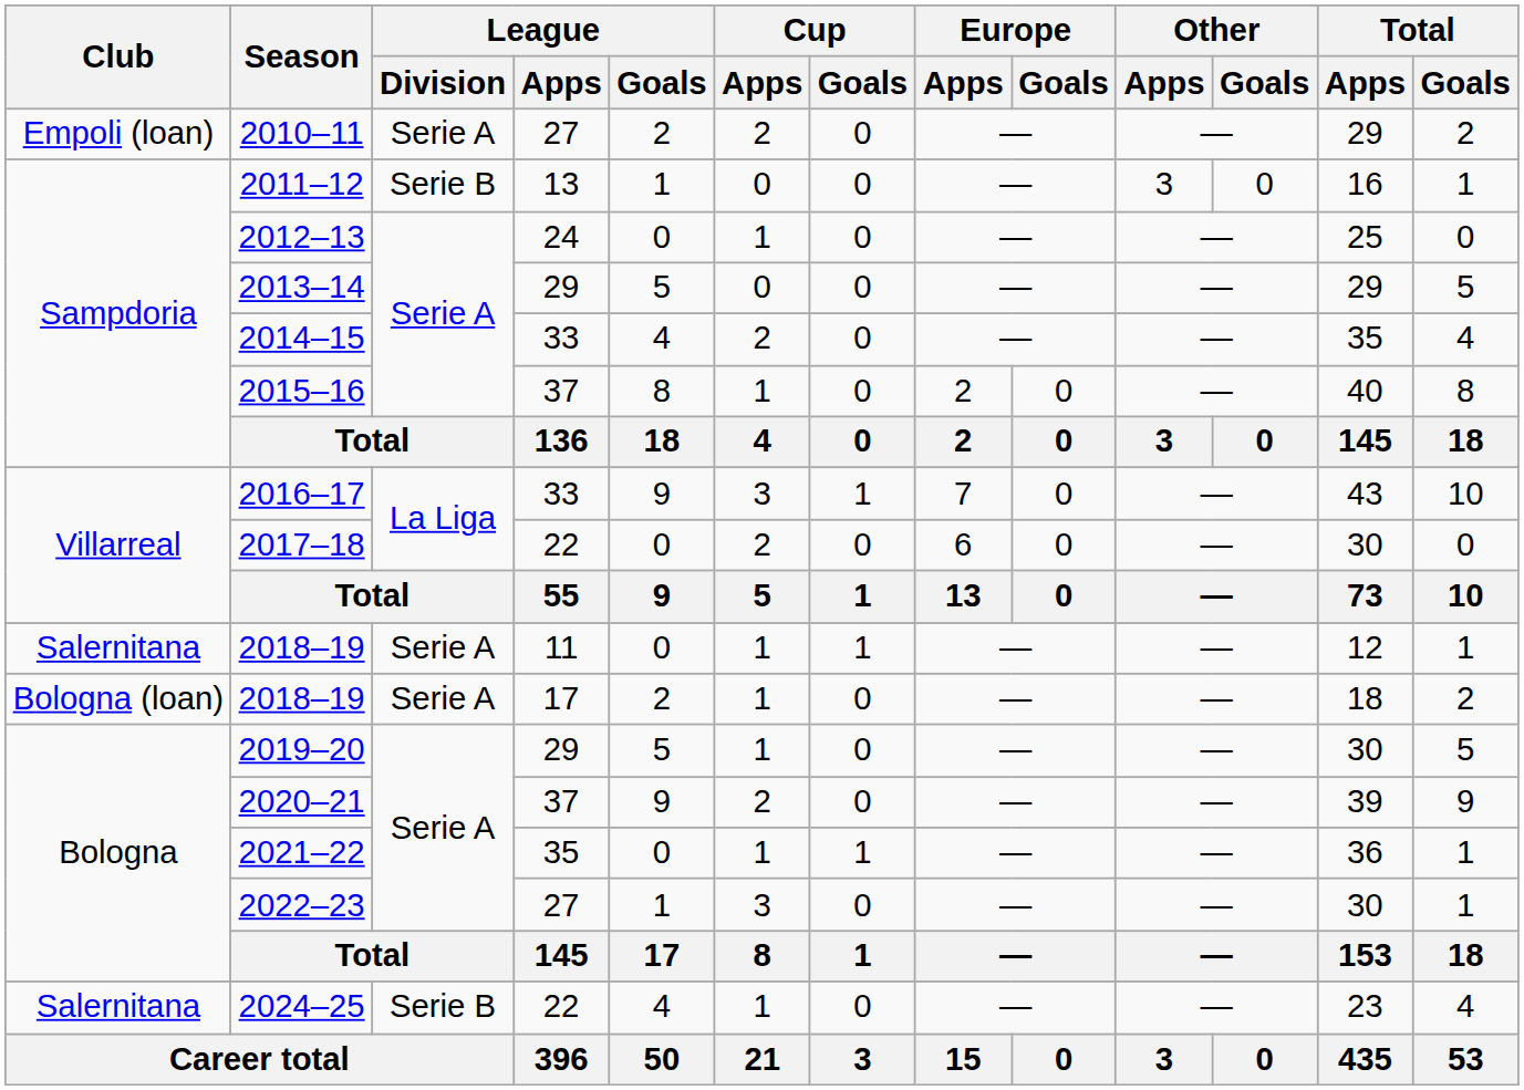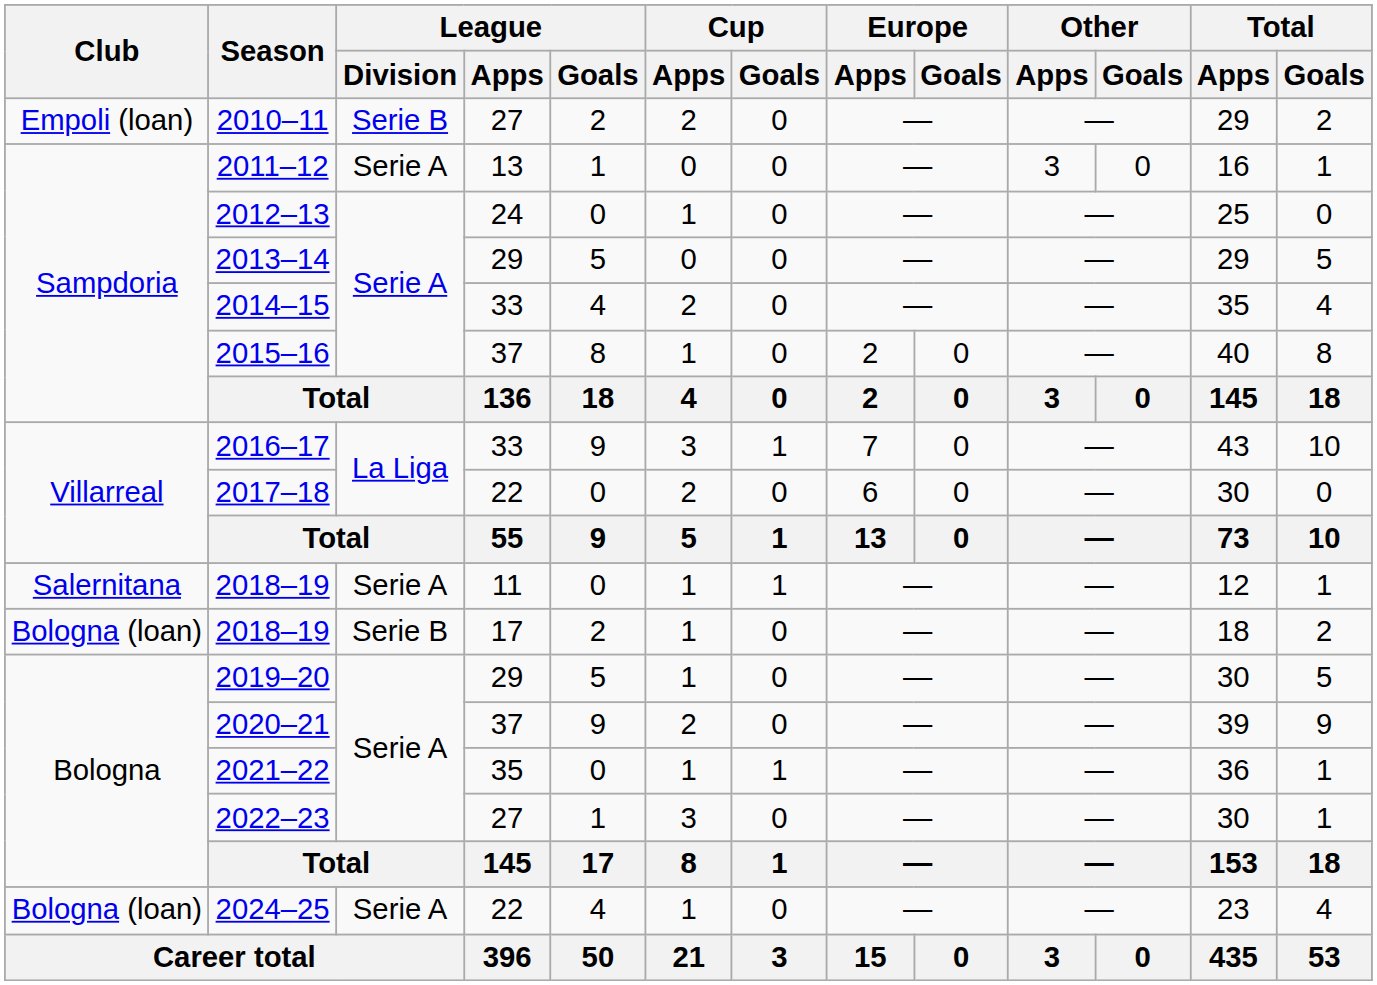2010–11 | League / Division: Serie A -> Serie B
2011–12 | League / Division: Serie B -> Serie A
2018–19 / 17 | League / Division: Serie A -> Serie B
2024–25 | Club: Salernitana -> Bologna (loan)
2024–25 | League / Division: Serie B -> Serie A
